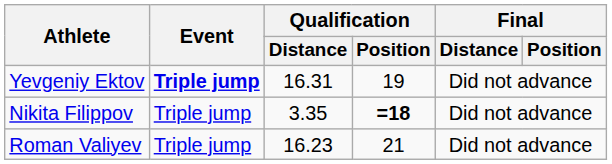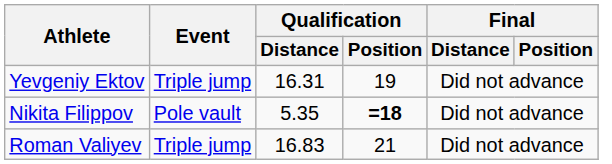Yevgeniy Ektov | Event: bold -> normal
Nikita Filippov | Event: Triple jump -> Pole vault
Nikita Filippov | Qualification / Distance: 3.35 -> 5.35
Roman Valiyev | Qualification / Distance: 16.23 -> 16.83
